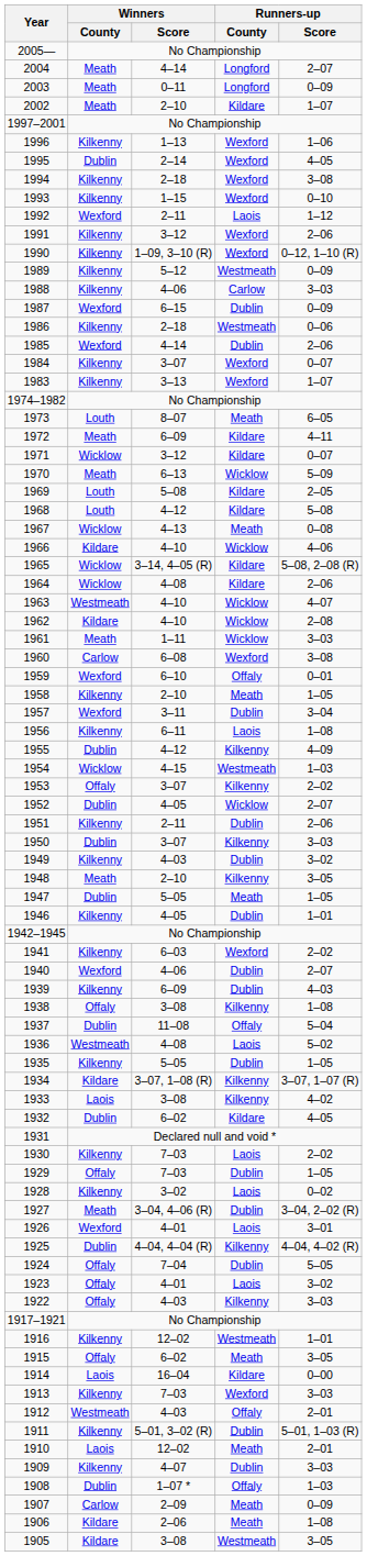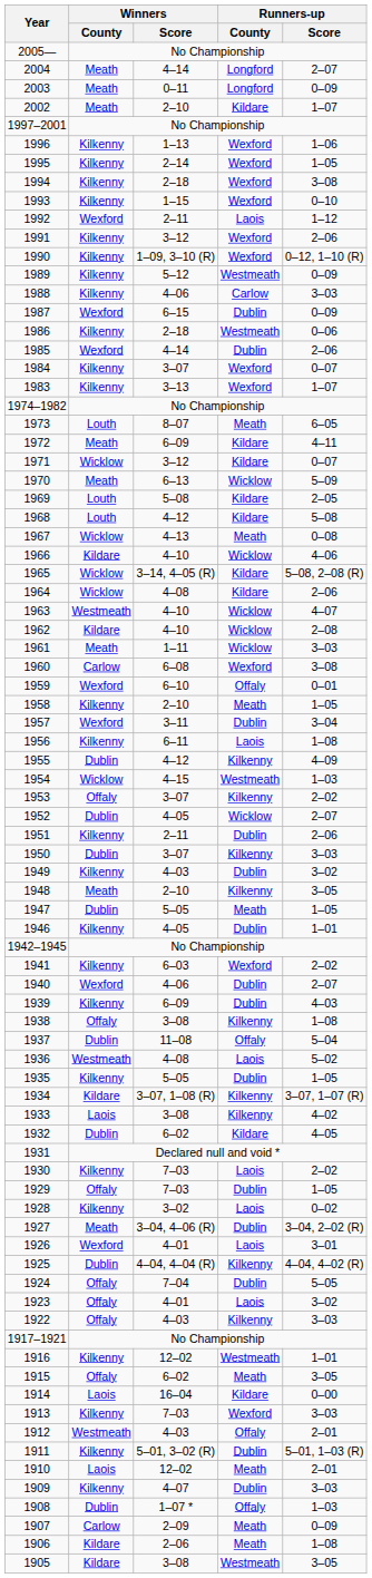1995 | Winners / County: Dublin -> Kilkenny
1995 | Runners-up / Score: 4–05 -> 1–05
